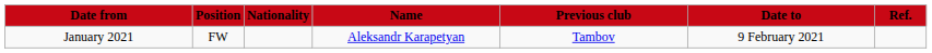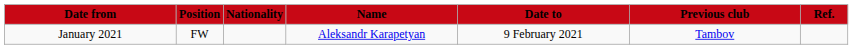columns swapped: Previous club <-> Date to
